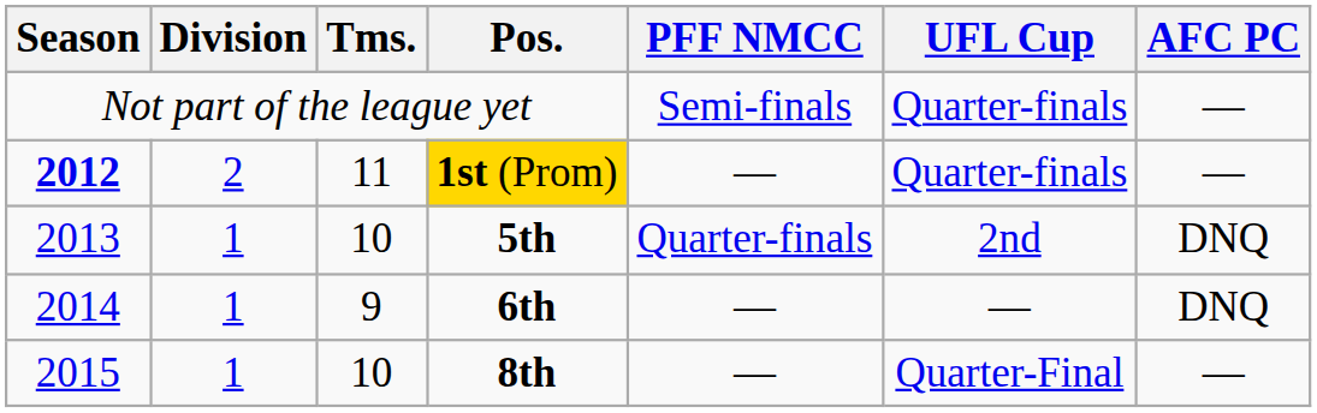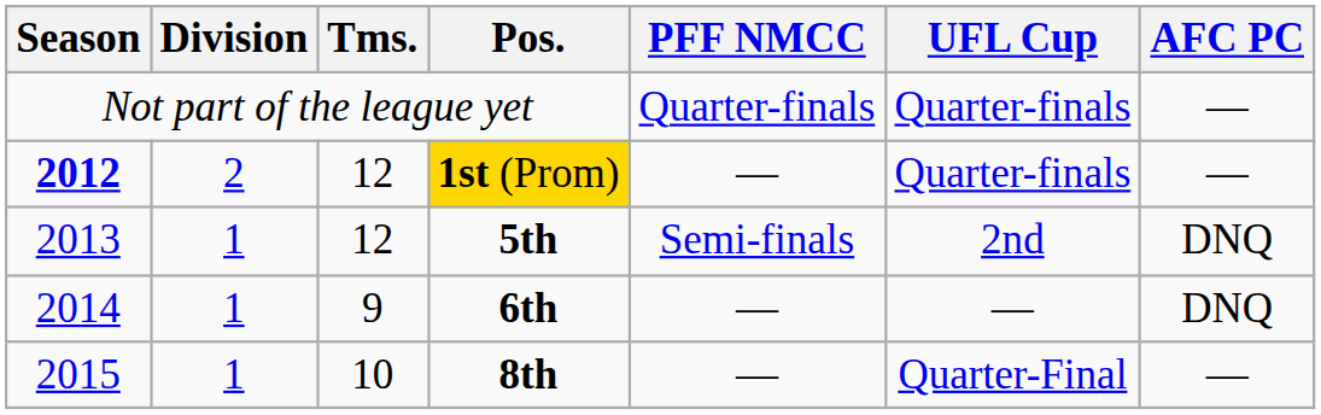Not part of the league yet | PFF NMCC: Semi-finals -> Quarter-finals
1st (Prom) | Tms.: 11 -> 12
5th | Tms.: 10 -> 12
5th | PFF NMCC: Quarter-finals -> Semi-finals
